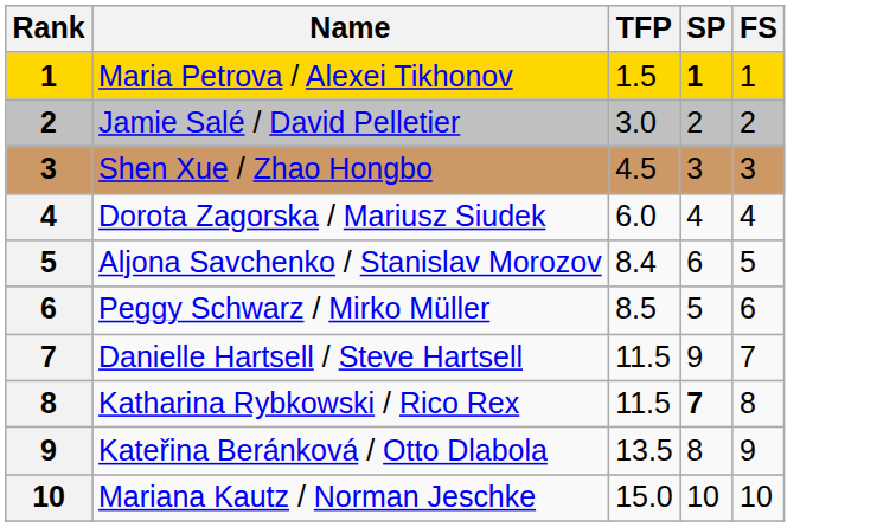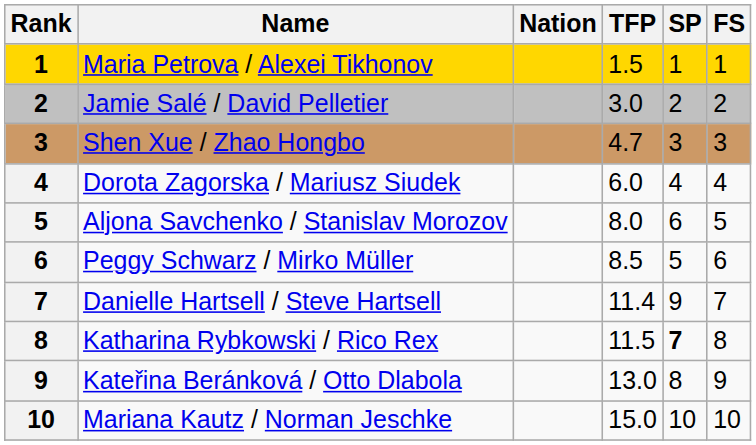+ column: Nation
Maria Petrova / Alexei Tikhonov | SP: bold -> normal
Shen Xue / Zhao Hongbo | TFP: 4.5 -> 4.7
Aljona Savchenko / Stanislav Morozov | TFP: 8.4 -> 8.0
Danielle Hartsell / Steve Hartsell | TFP: 11.5 -> 11.4
Kateřina Beránková / Otto Dlabola | TFP: 13.5 -> 13.0
